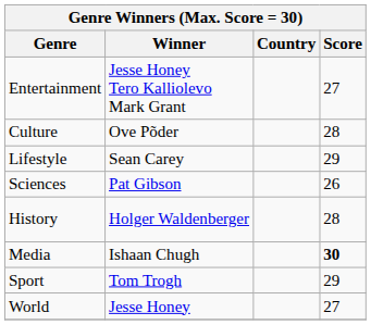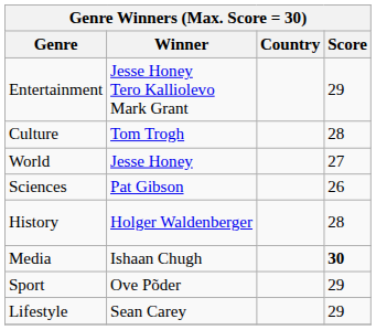Entertainment | Score: 27 -> 29
Culture | Winner: Ove Põder -> Tom Trogh
rows swapped: Lifestyle <-> World
Sport | Winner: Tom Trogh -> Ove Põder
